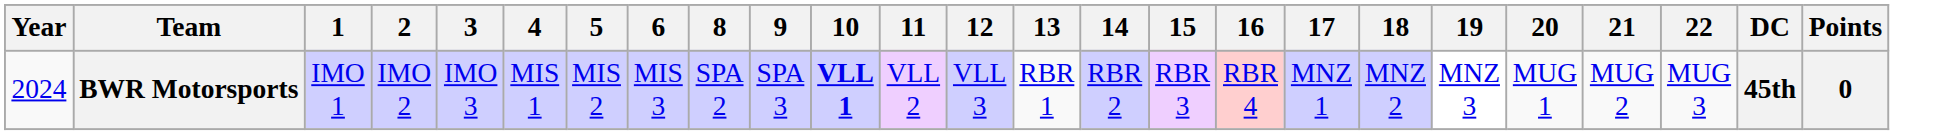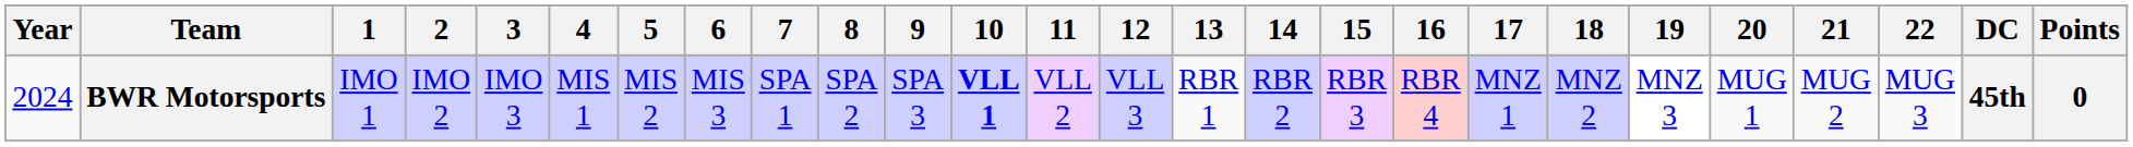+ column: 7 | SPA 1
